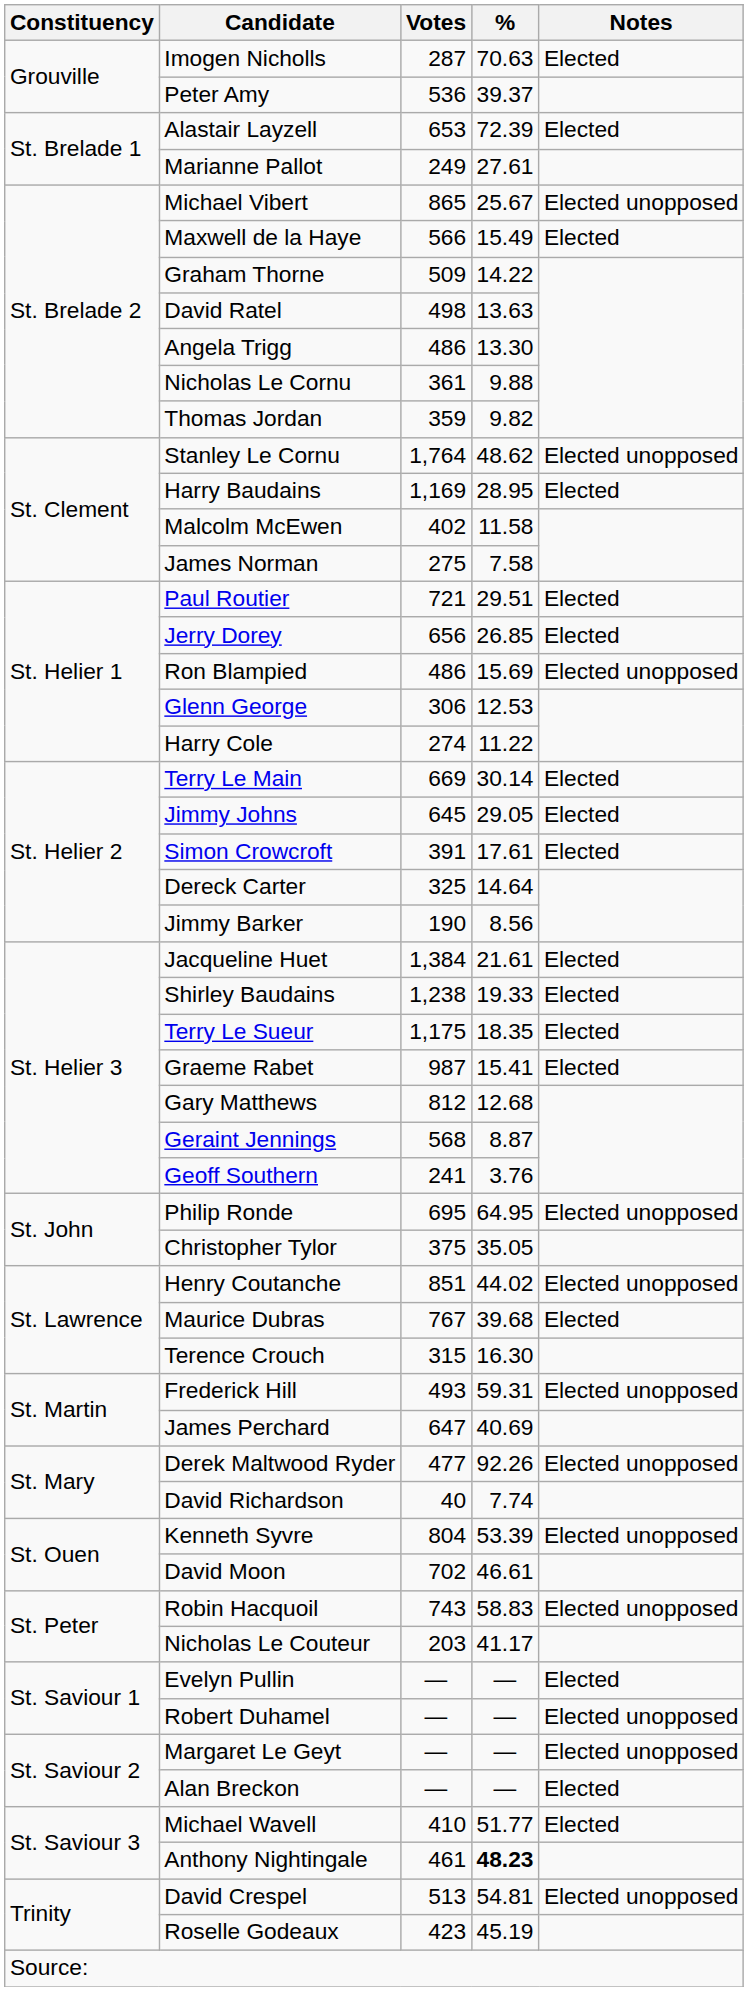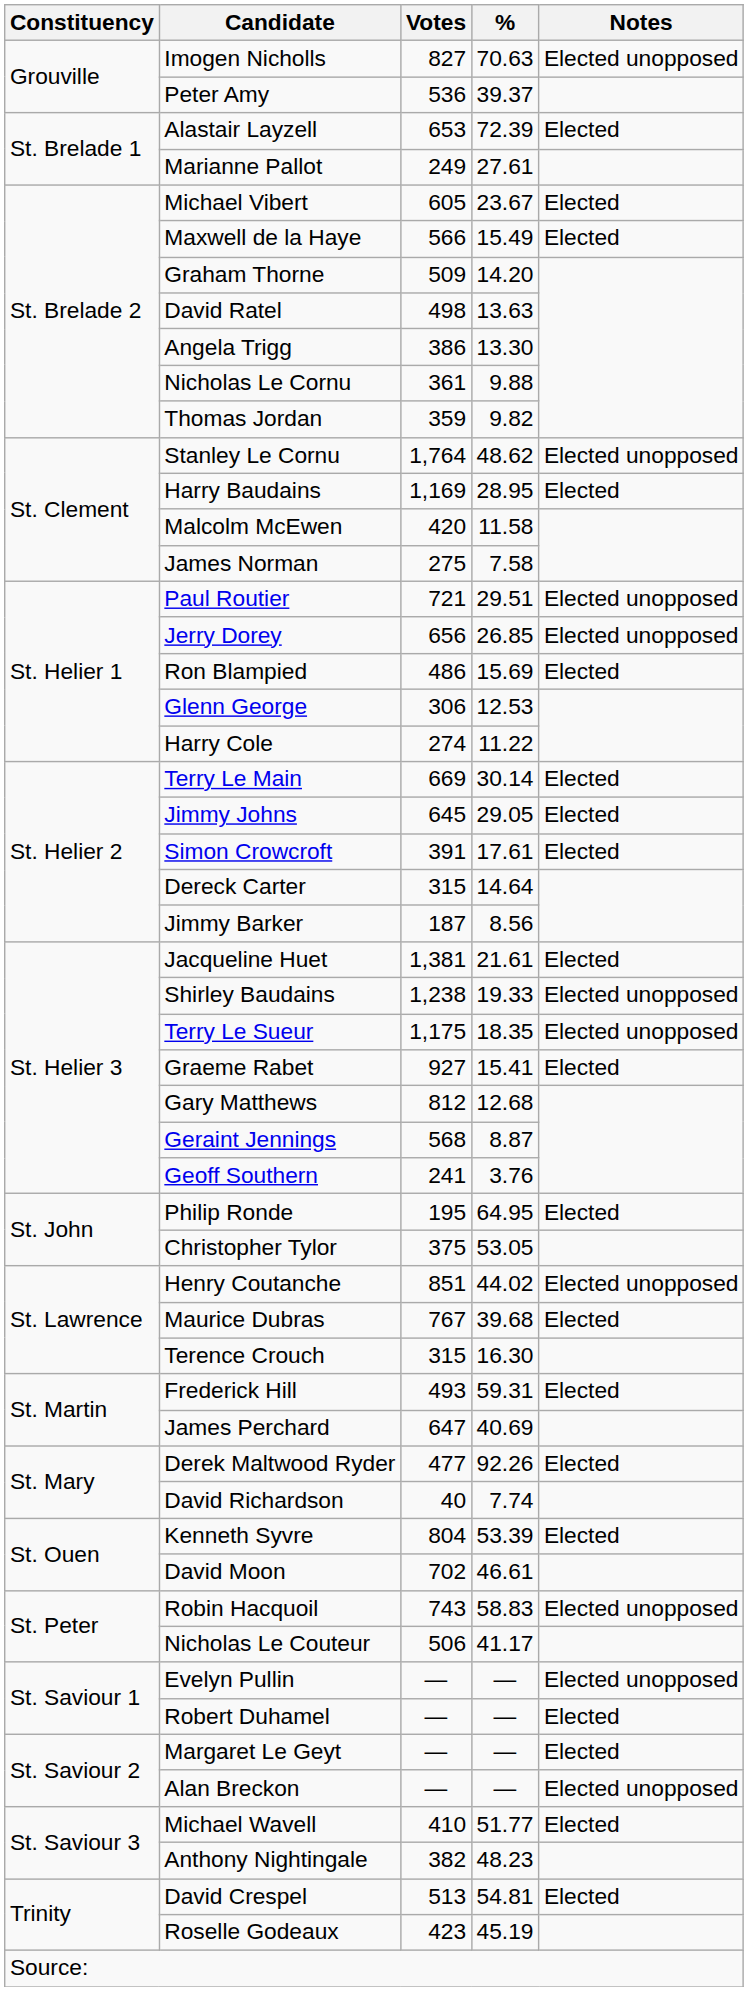Imogen Nicholls | Votes: 287 -> 827
Imogen Nicholls | Notes: Elected -> Elected unopposed
Michael Vibert | Votes: 865 -> 605
Michael Vibert | %: 25.67 -> 23.67
Michael Vibert | Notes: Elected unopposed -> Elected
Graham Thorne | %: 14.22 -> 14.20
Angela Trigg | Votes: 486 -> 386
Malcolm McEwen | Votes: 402 -> 420
Paul Routier | Notes: Elected -> Elected unopposed
Jerry Dorey | Notes: Elected -> Elected unopposed
Ron Blampied | Notes: Elected unopposed -> Elected
Dereck Carter | Votes: 325 -> 315
Jimmy Barker | Votes: 190 -> 187
Jacqueline Huet | Votes: 1,384 -> 1,381
Shirley Baudains | Notes: Elected -> Elected unopposed
Terry Le Sueur | Notes: Elected -> Elected unopposed
Graeme Rabet | Votes: 987 -> 927
Philip Ronde | Votes: 695 -> 195
Philip Ronde | Notes: Elected unopposed -> Elected
Christopher Tylor | %: 35.05 -> 53.05
Frederick Hill | Notes: Elected unopposed -> Elected
Derek Maltwood Ryder | Notes: Elected unopposed -> Elected
Kenneth Syvre | Notes: Elected unopposed -> Elected
Nicholas Le Couteur | Votes: 203 -> 506
Evelyn Pullin | Notes: Elected -> Elected unopposed
Robert Duhamel | Notes: Elected unopposed -> Elected
Margaret Le Geyt | Notes: Elected unopposed -> Elected
Alan Breckon | Notes: Elected -> Elected unopposed
Anthony Nightingale | Votes: 461 -> 382
Anthony Nightingale | %: bold -> normal
David Crespel | Notes: Elected unopposed -> Elected
